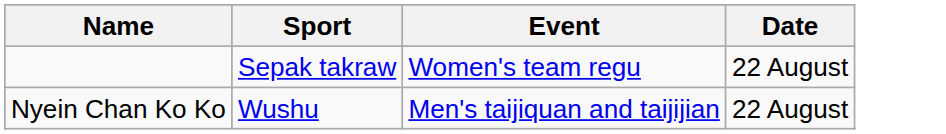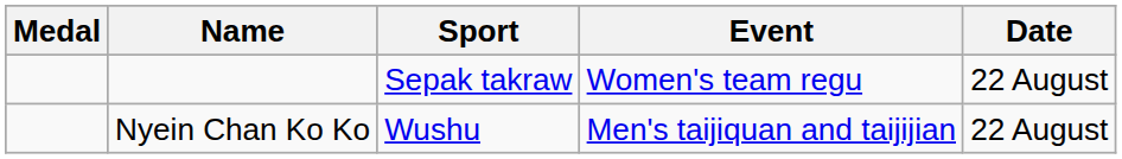+ column: Medal
